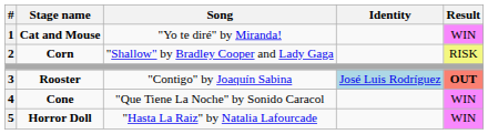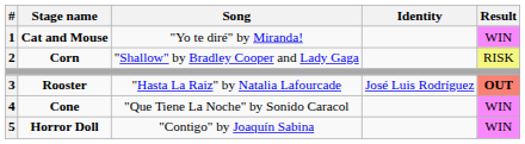Rooster | Song: "Contigo" by Joaquín Sabina -> "Hasta La Raiz" by Natalia Lafourcade
Rooster | Identity: lightblue background -> no background
Horror Doll | Song: "Hasta La Raiz" by Natalia Lafourcade -> "Contigo" by Joaquín Sabina
